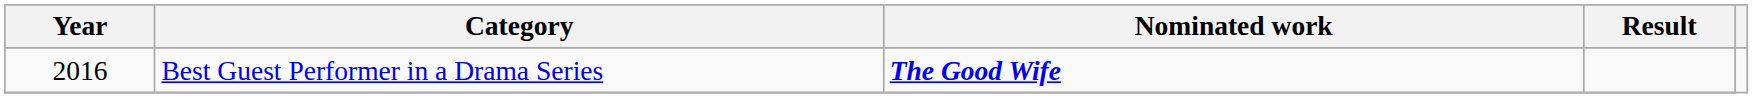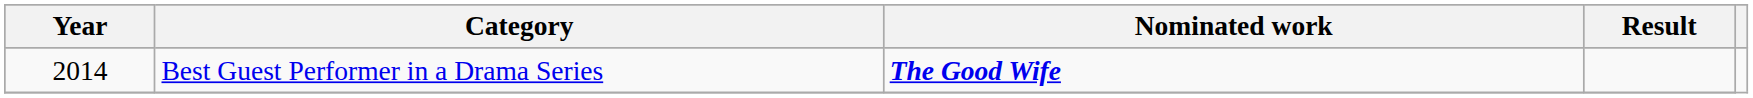Best Guest Performer in a Drama Series | Year: 2016 -> 2014
